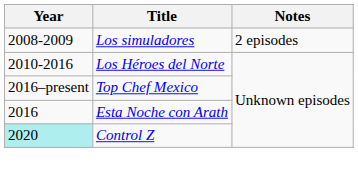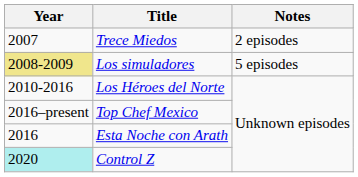+ row: 2007 | Trece Miedos | 2 episodes
Los simuladores | Year: no background -> khaki background
Los simuladores | Notes: 2 episodes -> 5 episodes
